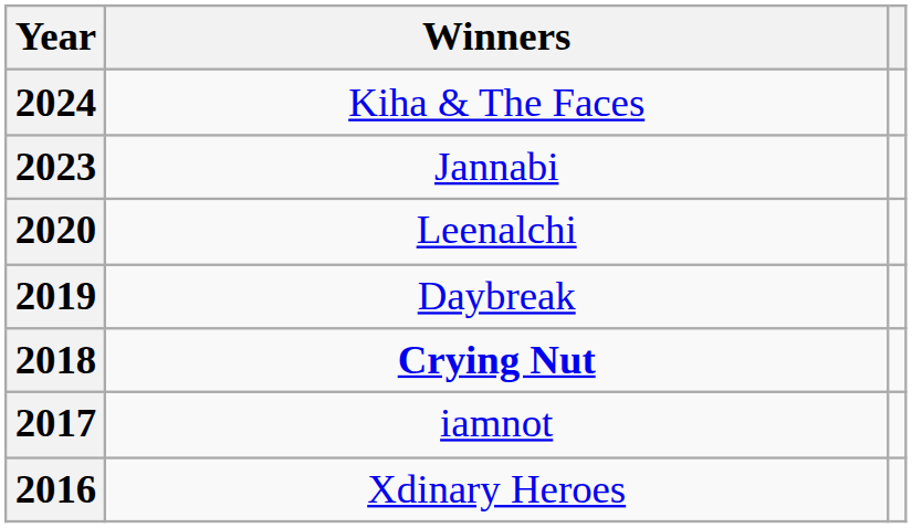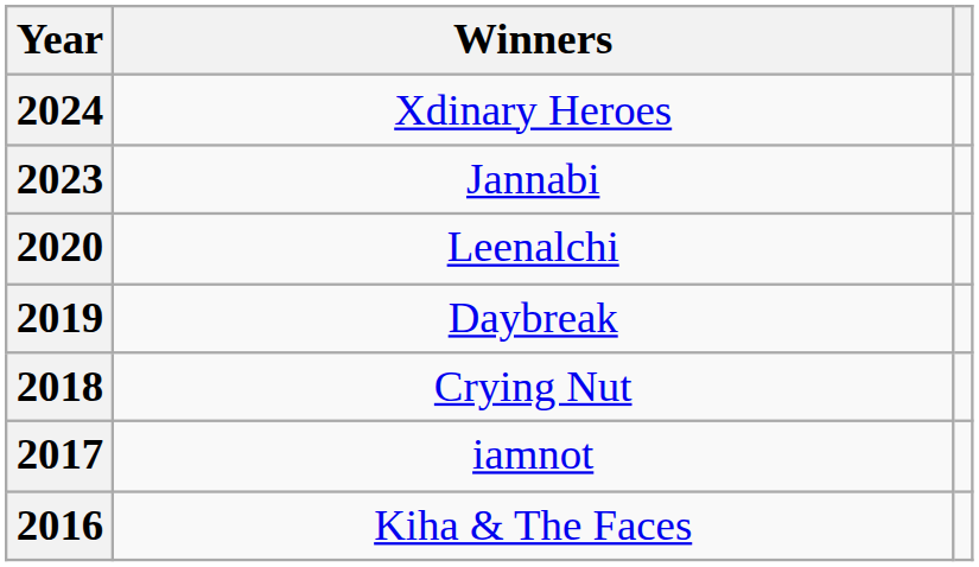2024 | Winners: Kiha & The Faces -> Xdinary Heroes
2018 | Winners: bold -> normal
2016 | Winners: Xdinary Heroes -> Kiha & The Faces
